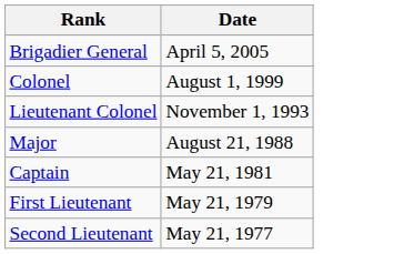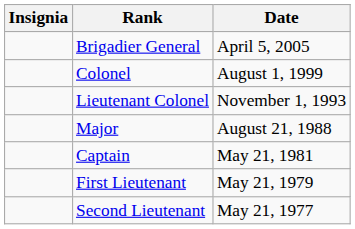+ column: Insignia
